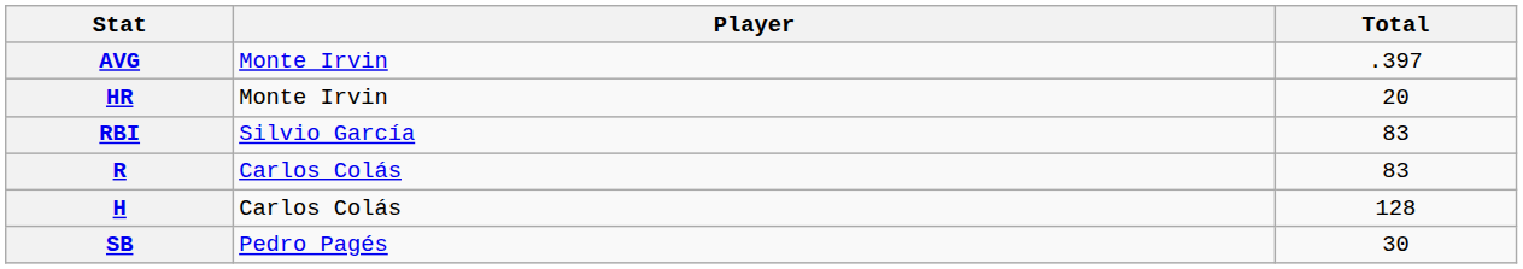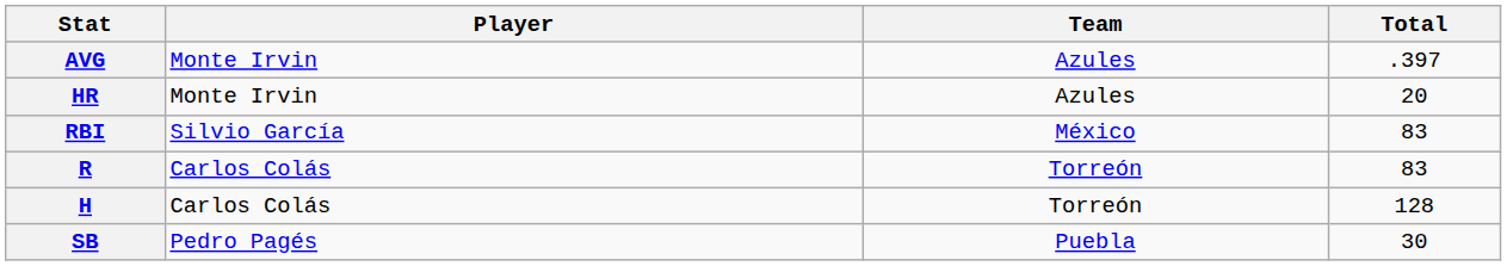+ column: Team | Azules | Azules | México | Torreón | Torreón | Puebla
